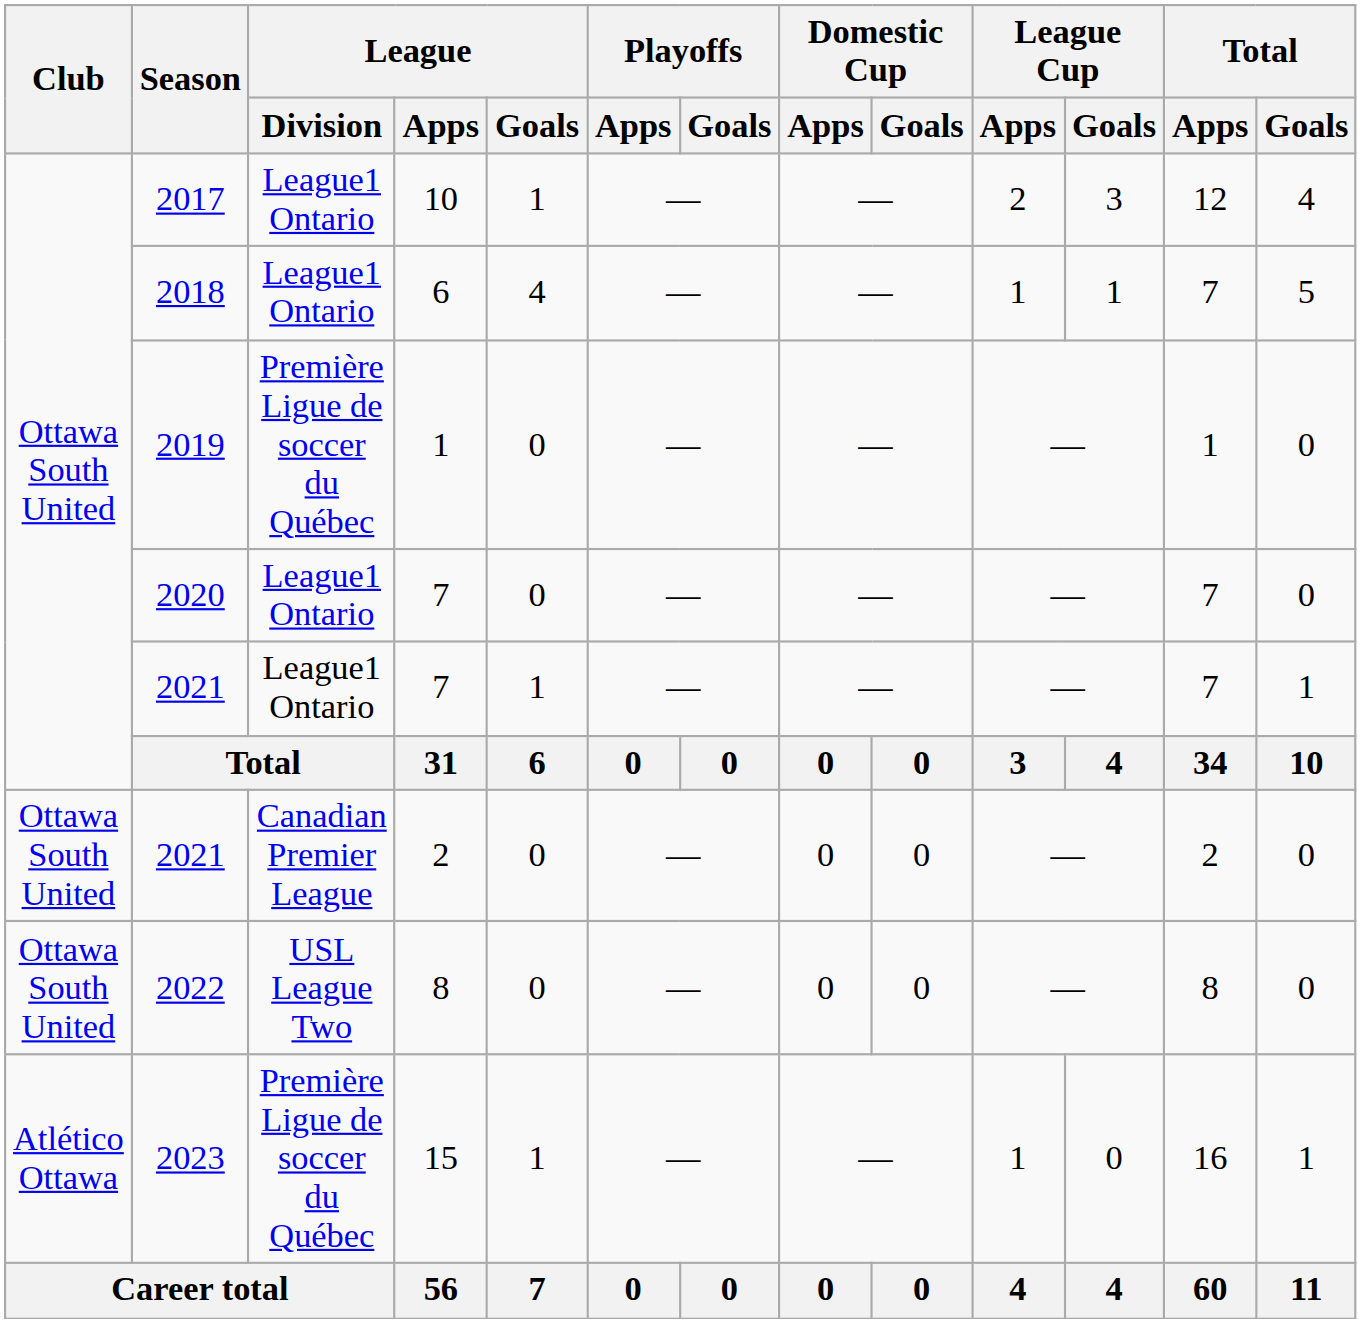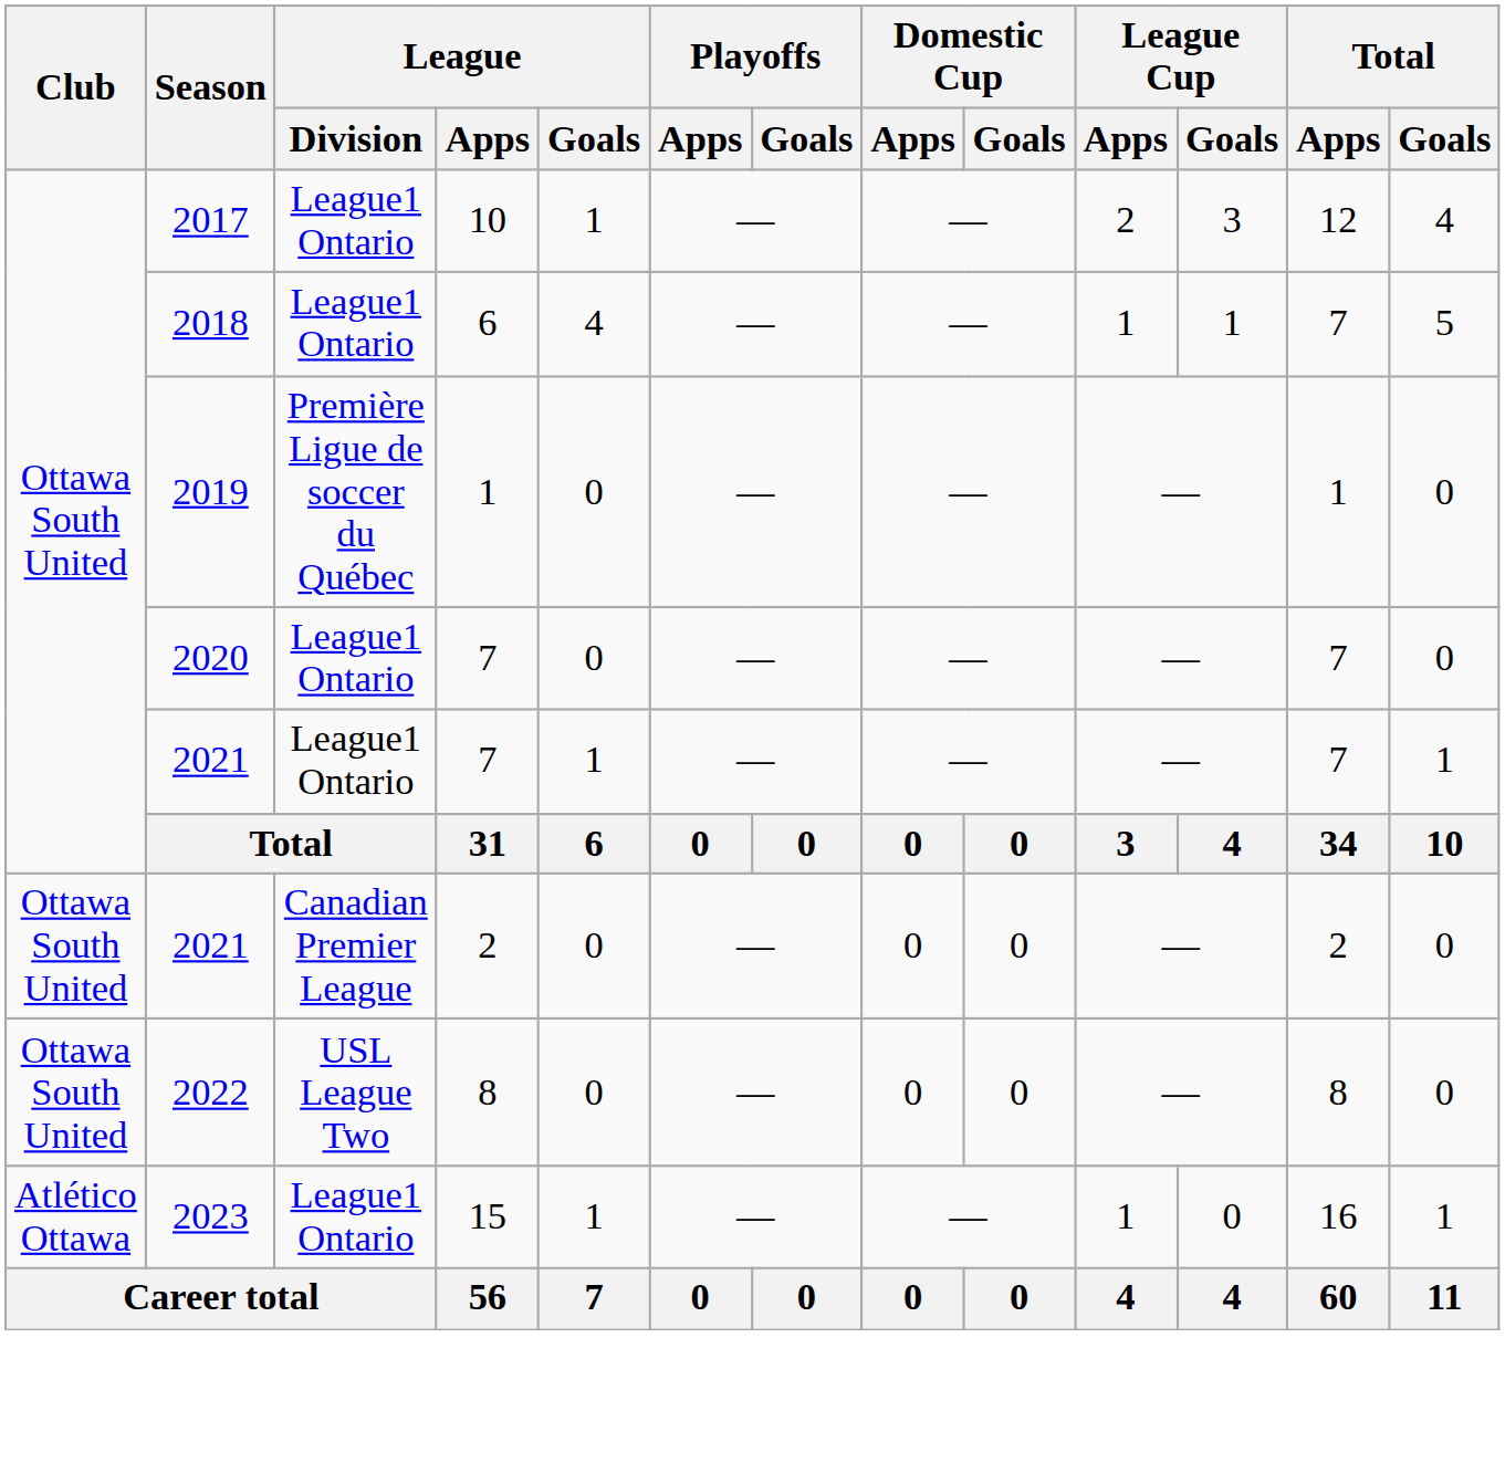2023 | League / Division: Première Ligue de soccer du Québec -> League1 Ontario
